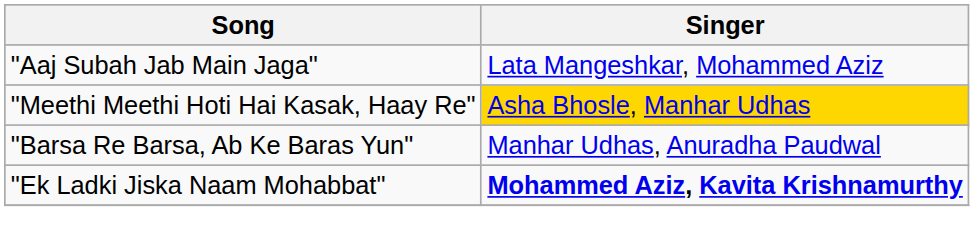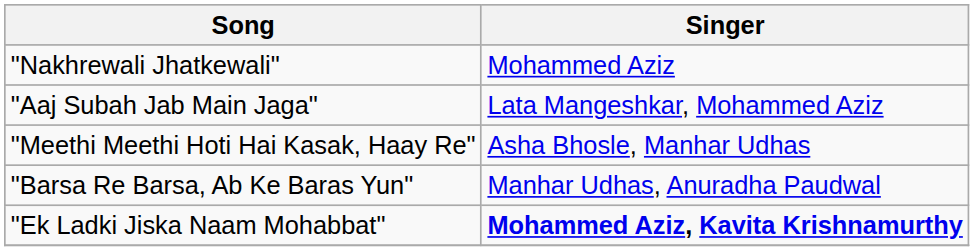+ row: "Nakhrewali Jhatkewali" | Mohammed Aziz
"Meethi Meethi Hoti Hai Kasak, Haay Re" | Singer: gold background -> no background
